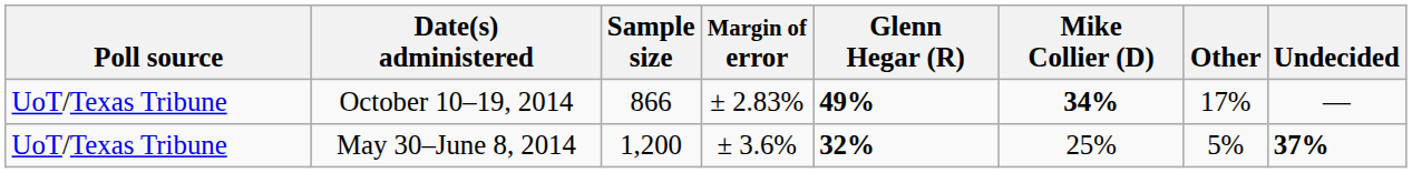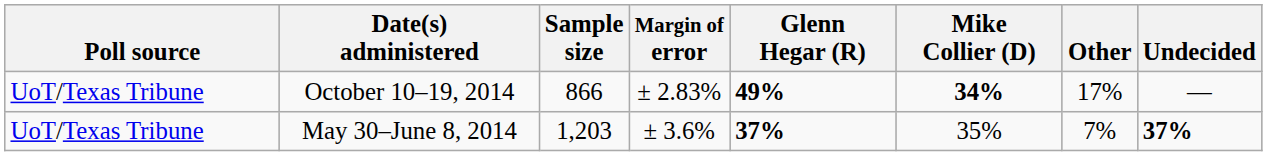May 30–June 8, 2014 | Sample size: 1,200 -> 1,203
May 30–June 8, 2014 | Glenn Hegar (R): 32% -> 37%
May 30–June 8, 2014 | Mike Collier (D): 25% -> 35%
May 30–June 8, 2014 | Other: 5% -> 7%
